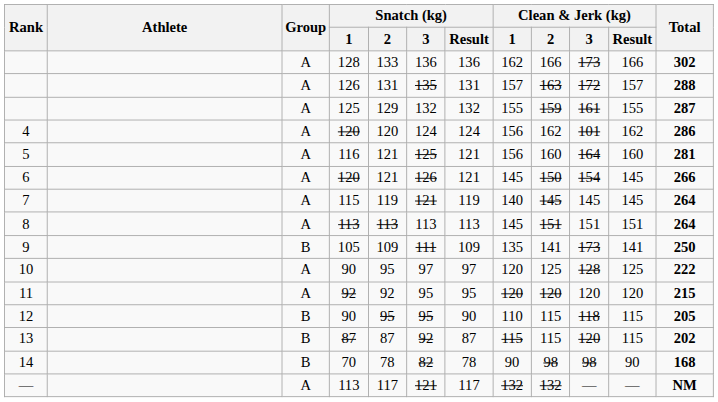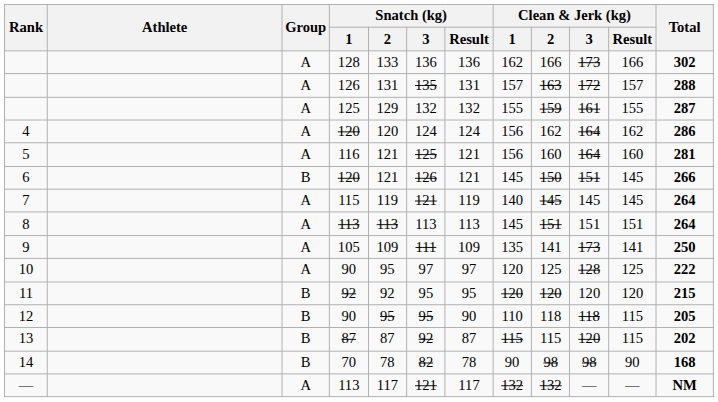4 | Clean & Jerk (kg) / 3: 101 -> 164
6 | Group: A -> B
6 | Clean & Jerk (kg) / 3: 154 -> 151
9 | Group: B -> A
11 | Group: A -> B
12 | Clean & Jerk (kg) / 2: 115 -> 118
